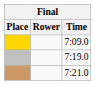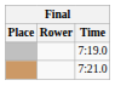- row: 7:09.0
